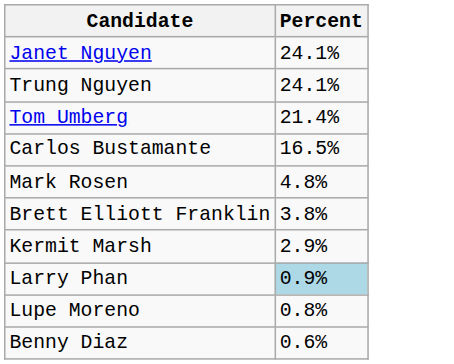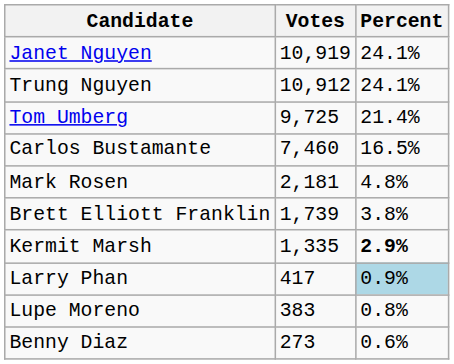+ column: Votes | 10,919 | 10,912 | 9,725 | 7,460 | 2,181 | 1,739 | 1,335 | 417 | 383 | 273
Kermit Marsh | Percent: normal -> bold
